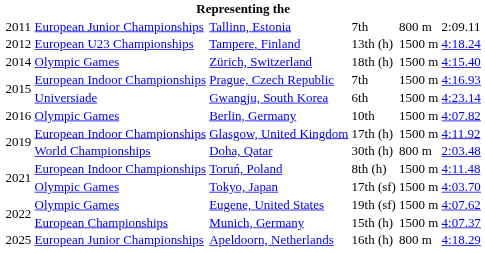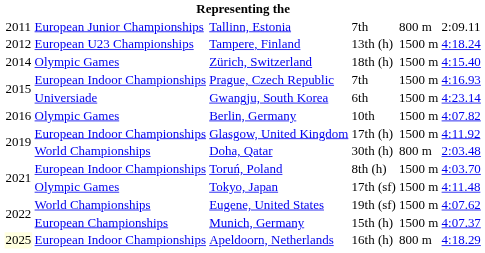Toruń, Poland | column 6: 4:11.48 -> 4:03.70
Tokyo, Japan | column 6: 4:03.70 -> 4:11.48
Eugene, United States | column 2: Olympic Games -> World Championships
Apeldoorn, Netherlands | column 1: no background -> lightyellow background
Apeldoorn, Netherlands | column 2: European Junior Championships -> European Indoor Championships
